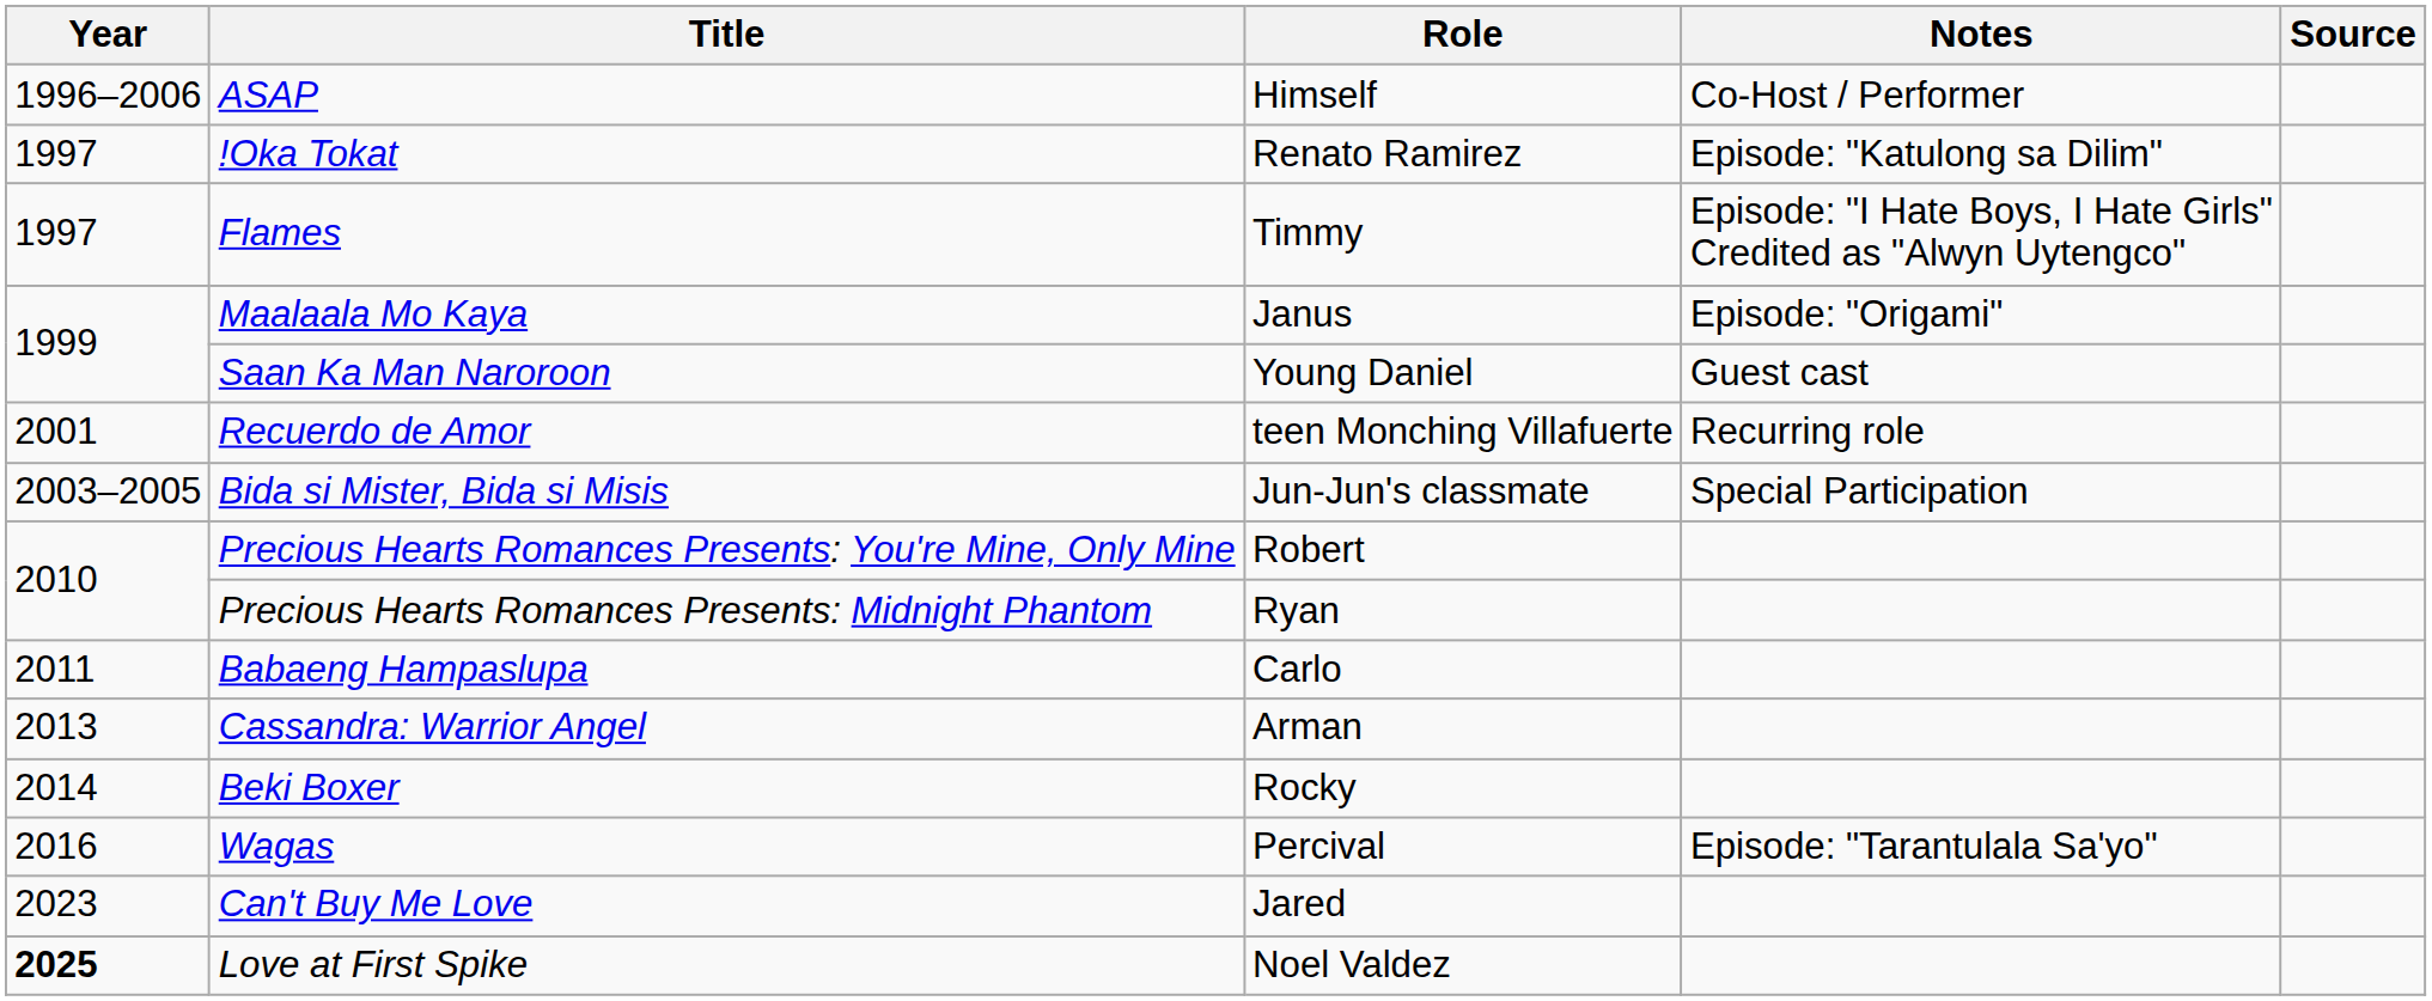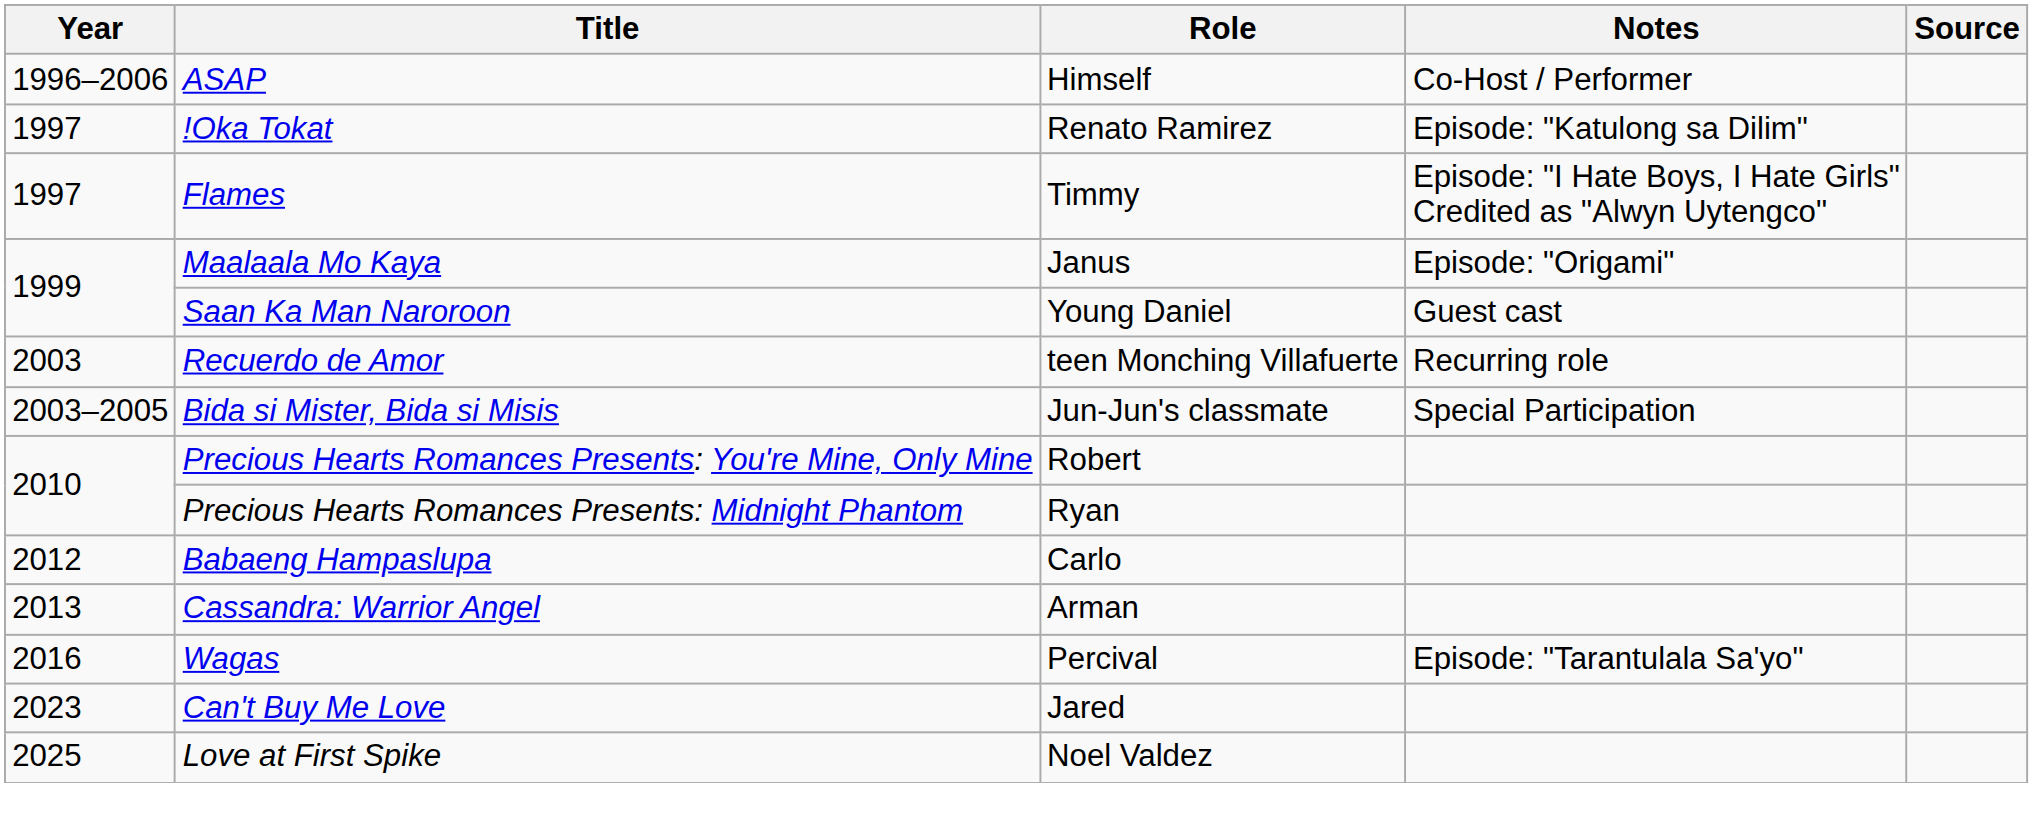Recuerdo de Amor | Year: 2001 -> 2003
Babaeng Hampaslupa | Year: 2011 -> 2012
- row: 2014 | Beki Boxer | Rocky
Love at First Spike | Year: bold -> normal
